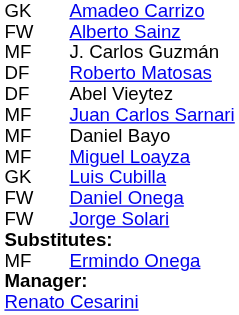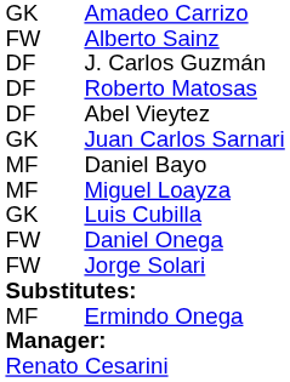J. Carlos Guzmán | column 1: MF -> DF
Juan Carlos Sarnari | column 1: MF -> GK
